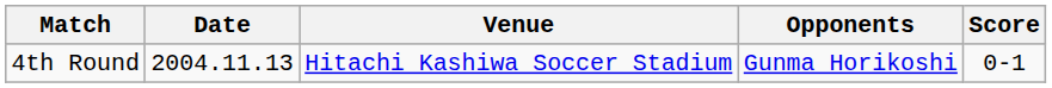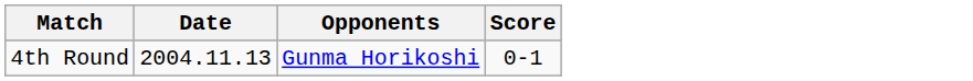- column: Venue | Hitachi Kashiwa Soccer Stadium
